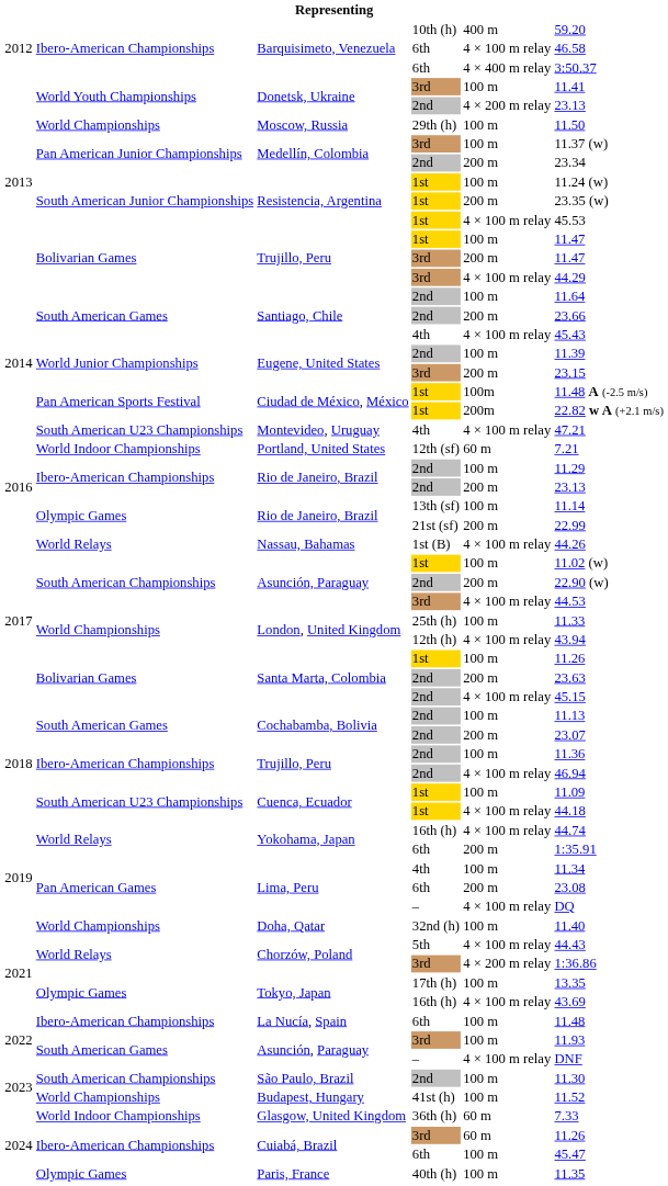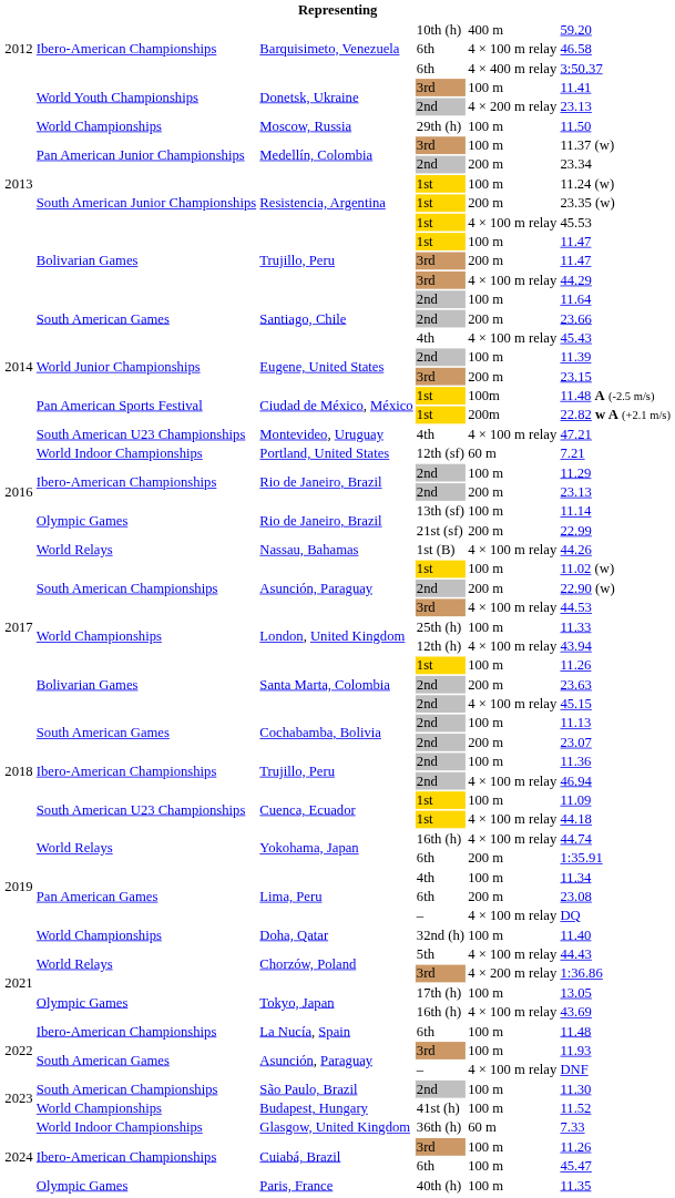Tokyo, Japan / 17th (h) | column 6: 13.35 -> 13.05
Cuiabá, Brazil / 3rd | column 5: 60 m -> 100 m
